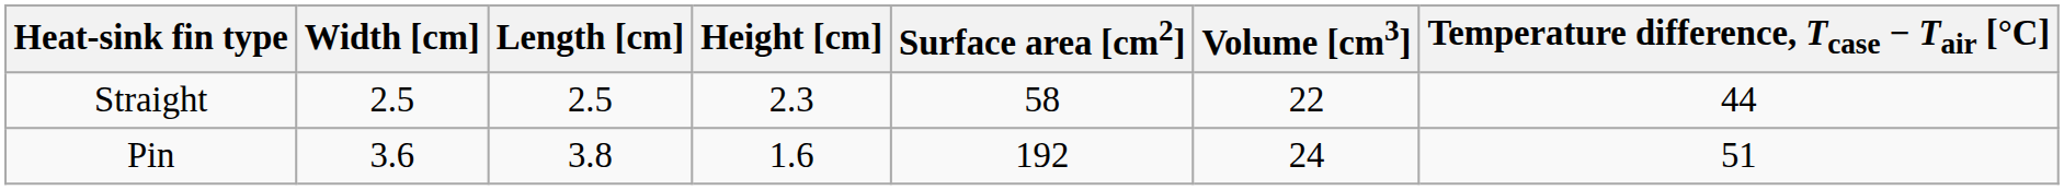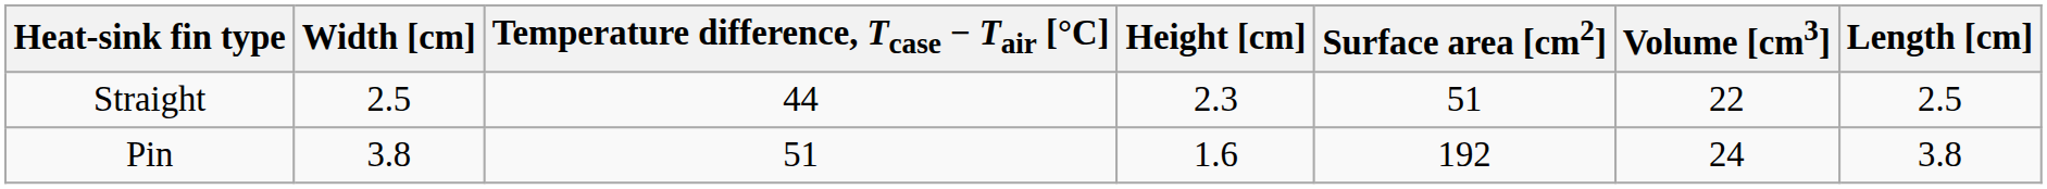columns swapped: Length [cm] <-> Temperature difference, Tcase − Tair [°C]
Straight | Surface area [cm2]: 58 -> 51
Pin | Width [cm]: 3.6 -> 3.8
